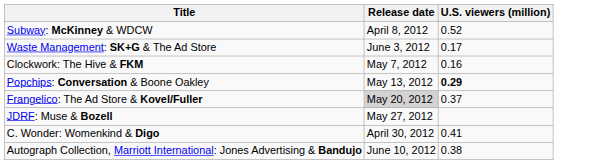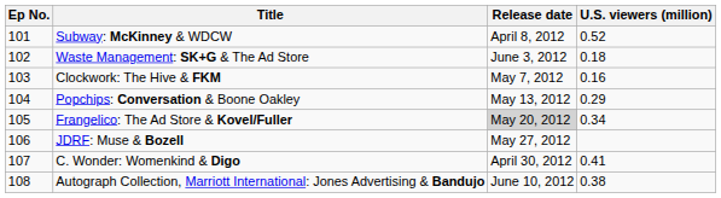+ column: Ep No. | 101 | 102 | 103 | 104 | 105 | 106 | 107 | 108
Waste Management: SK+G & The Ad Store | U.S. viewers (million): 0.17 -> 0.18
Popchips: Conversation & Boone Oakley | U.S. viewers (million): bold -> normal
Frangelico: The Ad Store & Kovel/Fuller | U.S. viewers (million): 0.37 -> 0.34
